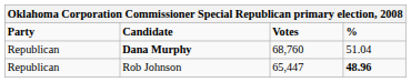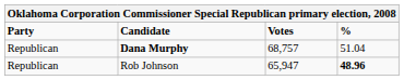Dana Murphy | Votes: 68,760 -> 68,757
Rob Johnson | Votes: 65,447 -> 65,947
